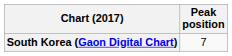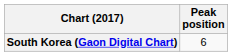South Korea (Gaon Digital Chart) | Peak position: 7 -> 6
